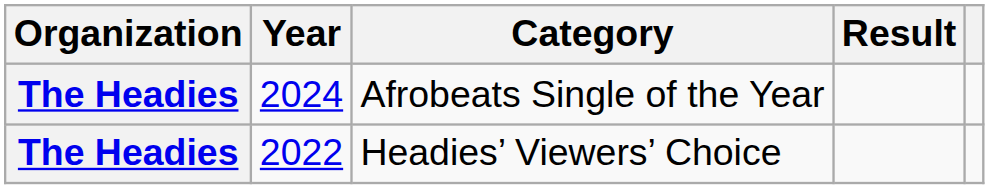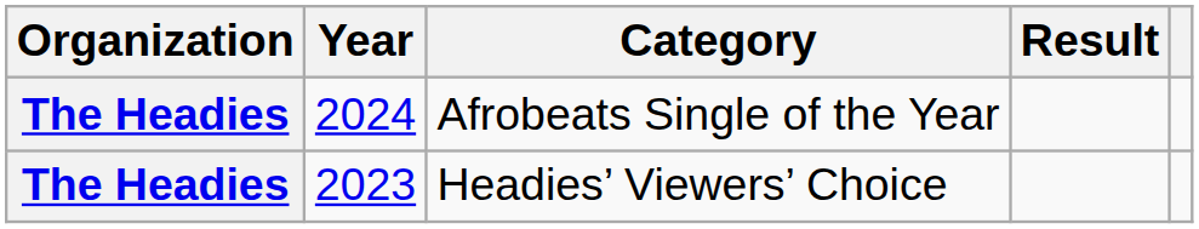Headies’ Viewers’ Choice | Year: 2022 -> 2023
